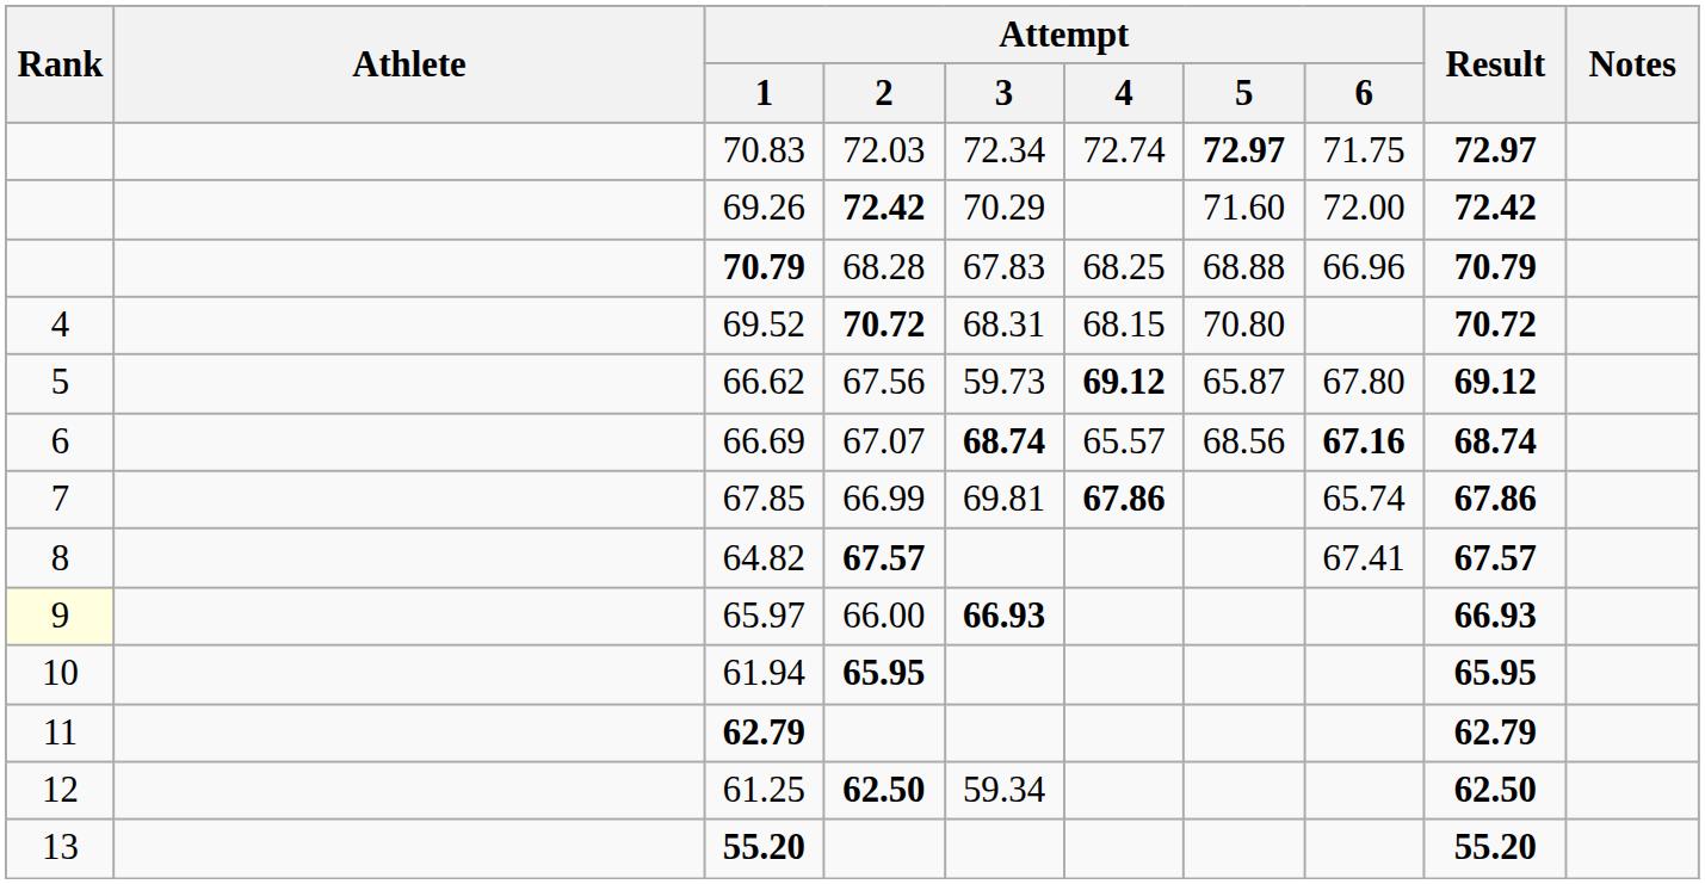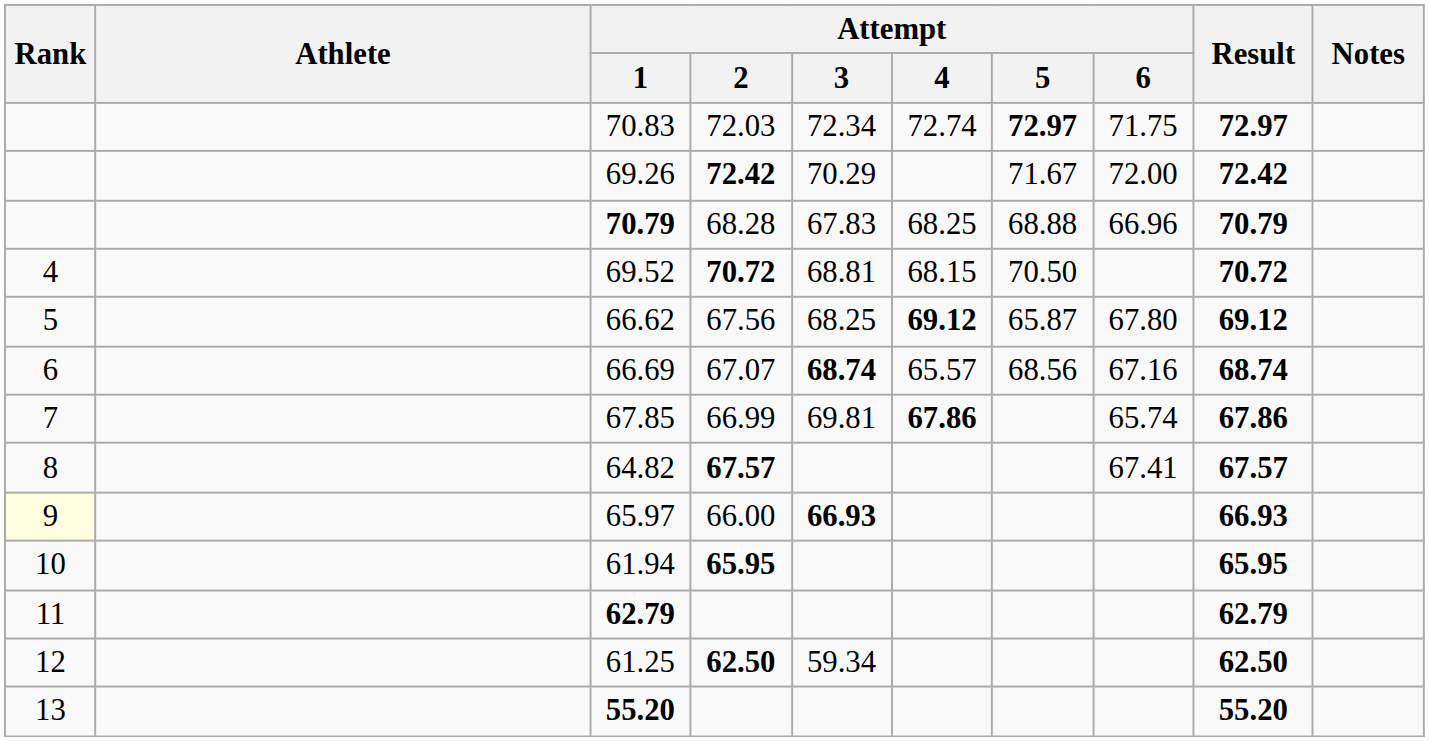69.26 | Attempt / 5: 71.60 -> 71.67
69.52 | Attempt / 3: 68.31 -> 68.81
69.52 | Attempt / 5: 70.80 -> 70.50
66.62 | Attempt / 3: 59.73 -> 68.25
66.69 | Attempt / 6: bold -> normal
